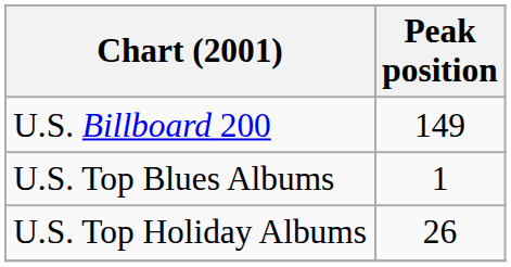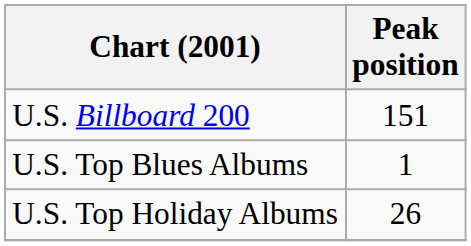U.S. Billboard 200 | Peak position: 149 -> 151
